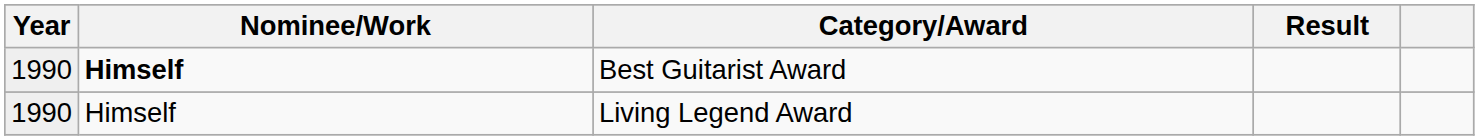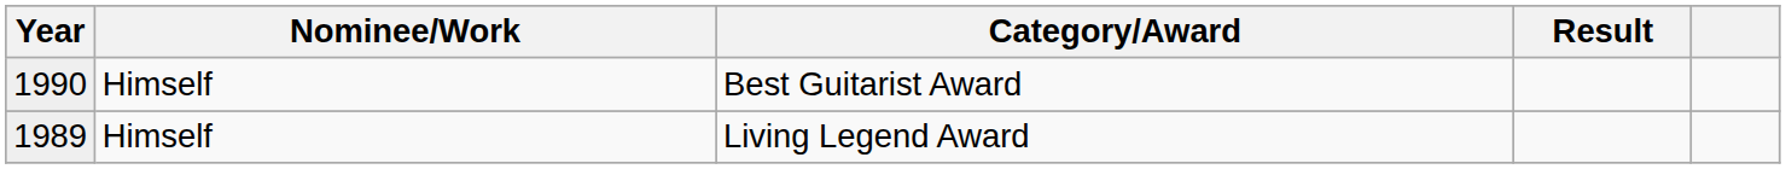Best Guitarist Award | Nominee/Work: bold -> normal
Living Legend Award | Year: 1990 -> 1989
